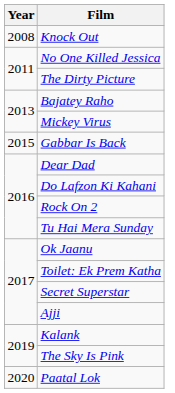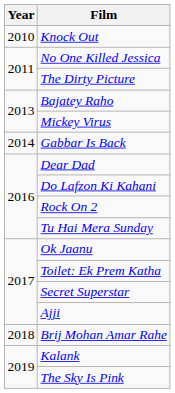Knock Out | Year: 2008 -> 2010
Gabbar Is Back | Year: 2015 -> 2014
+ row: 2018 | Brij Mohan Amar Rahe
- row: 2020 | Paatal Lok
